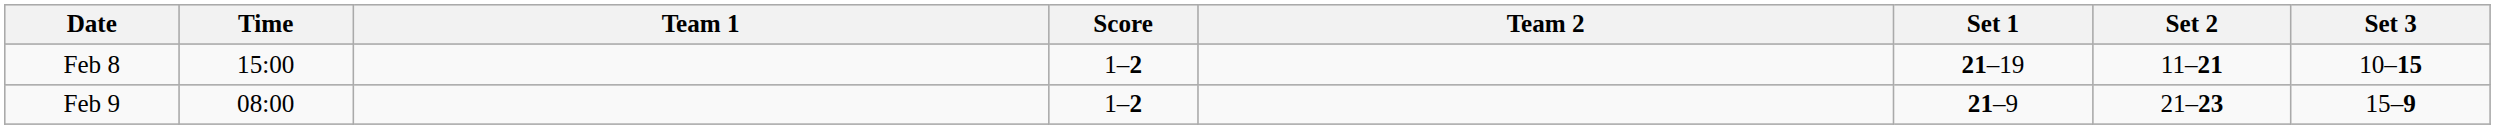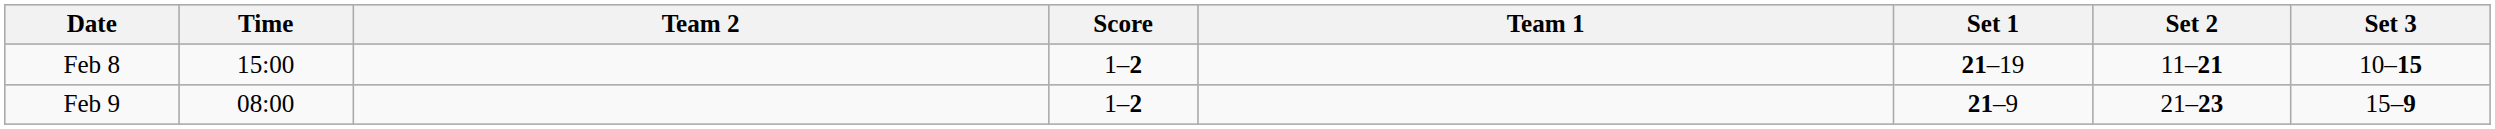columns swapped: Team 1 <-> Team 2
